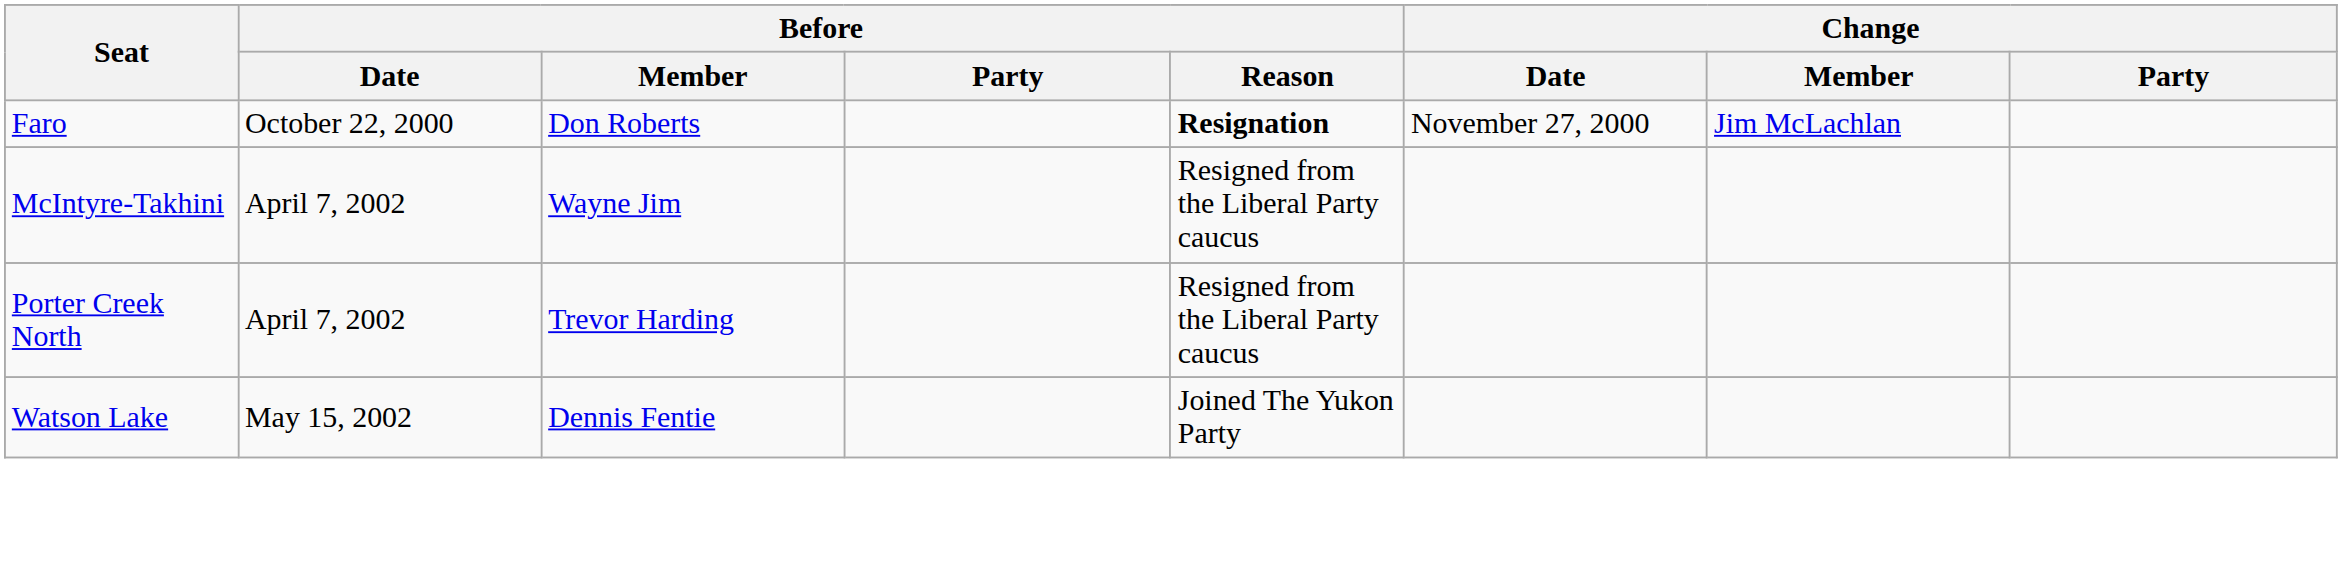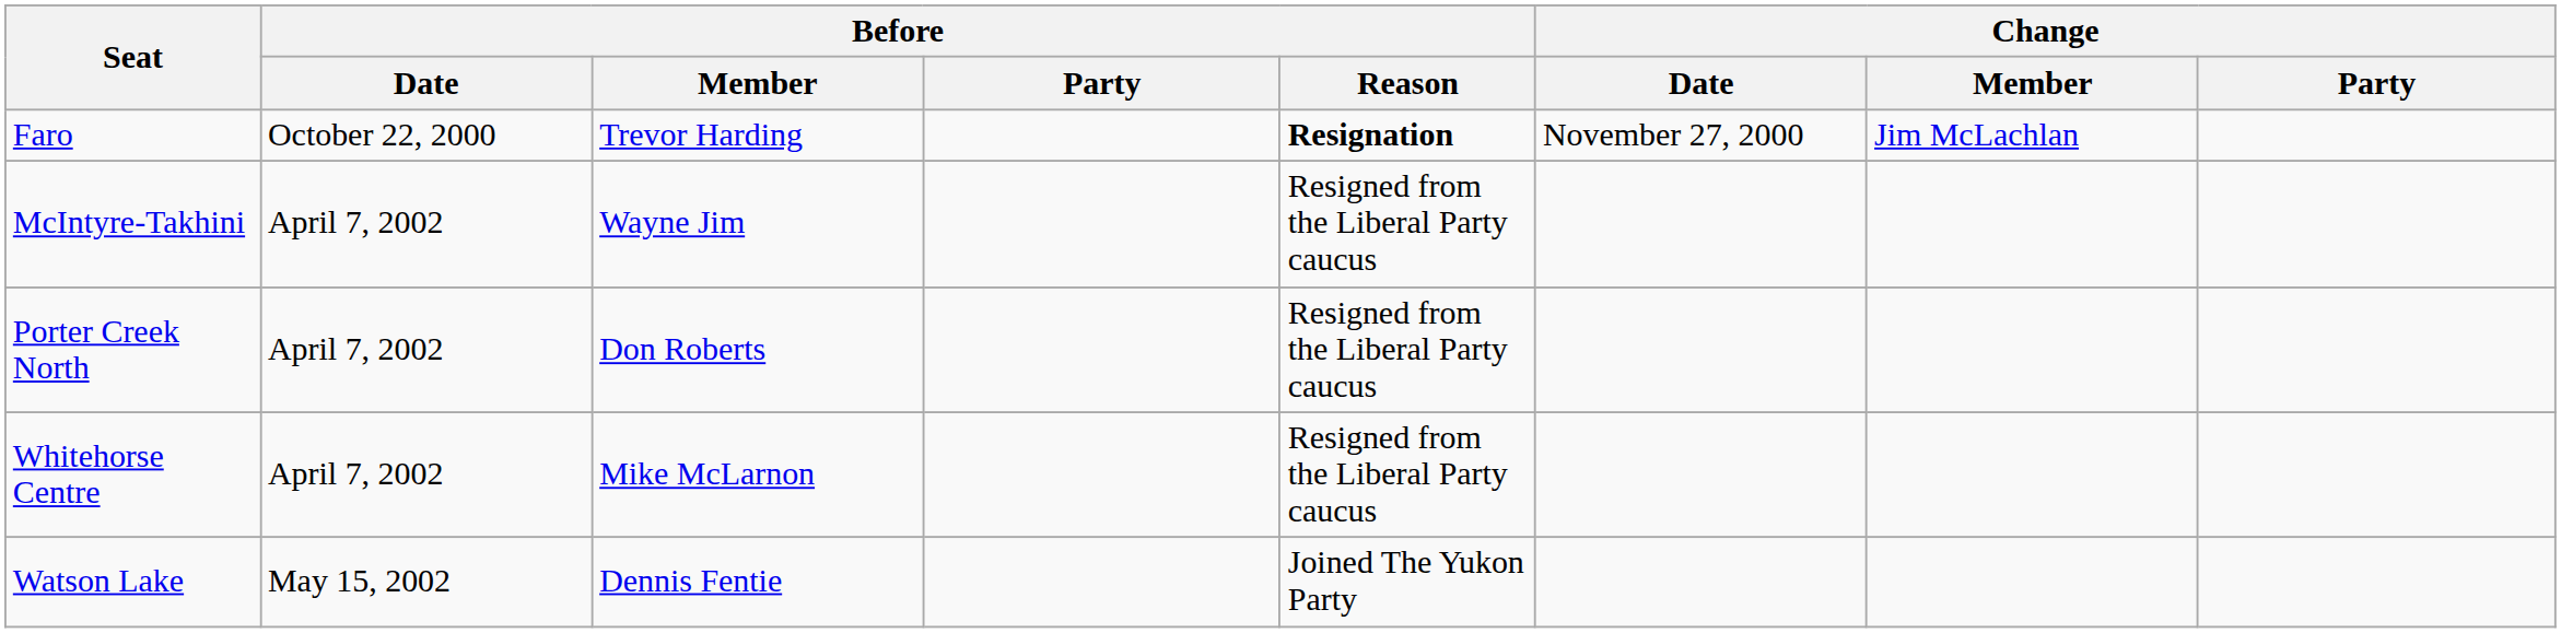Faro | Before / Member: Don Roberts -> Trevor Harding
Porter Creek North | Before / Member: Trevor Harding -> Don Roberts
+ row: Whitehorse Centre | April 7, 2002 | Mike McLarnon | Resigned from the Liberal Party caucus
